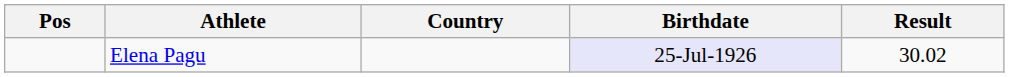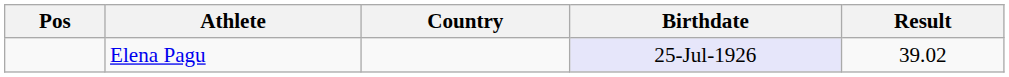Elena Pagu | Result: 30.02 -> 39.02
